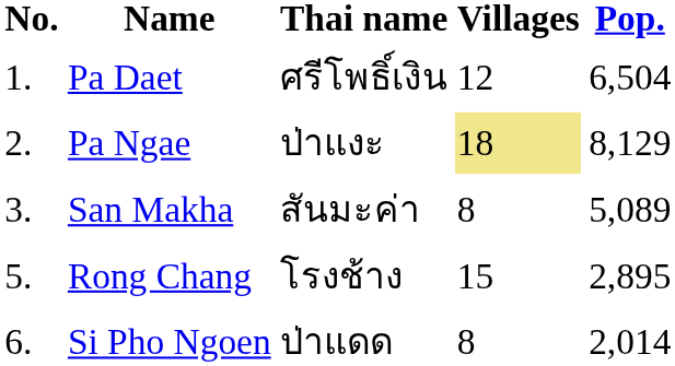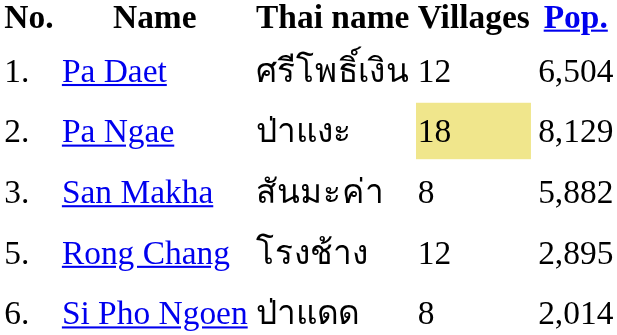San Makha | Pop.: 5,089 -> 5,882
Rong Chang | Villages: 15 -> 12
